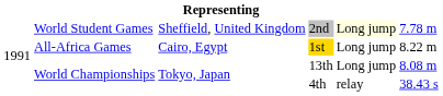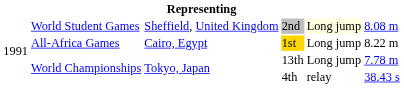2nd | column 6: 7.78 m -> 8.08 m
13th | column 6: 8.08 m -> 7.78 m
